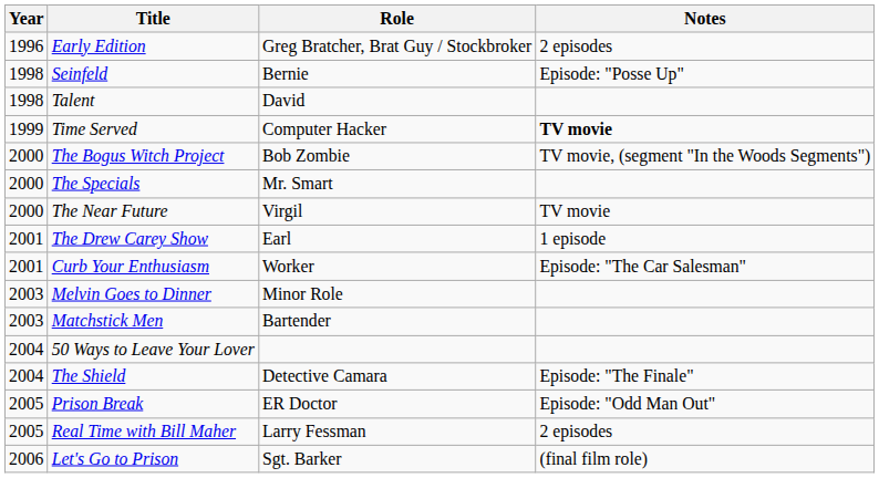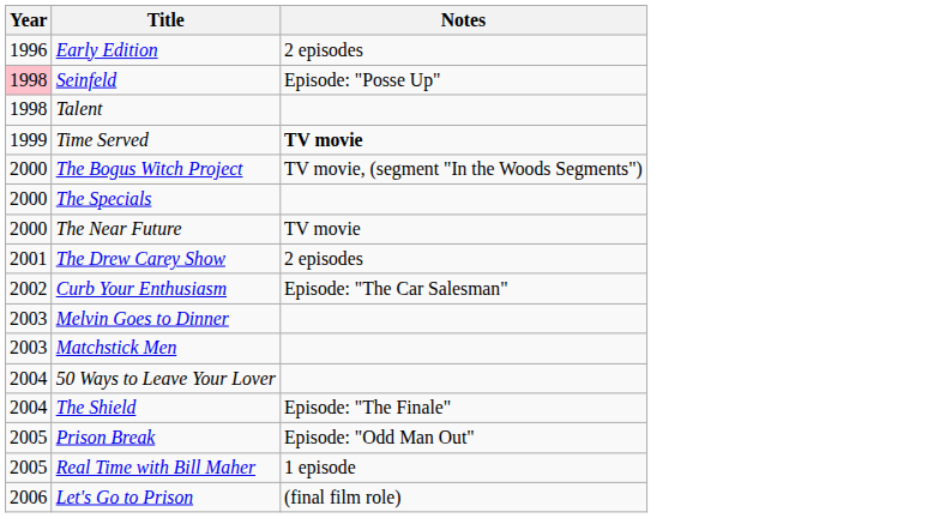- column: Role | Greg Bratcher, Brat Guy / Stockbroker | Bernie | David | Computer Hacker | Bob Zombie | Mr. Smart | Virgil | Earl | Worker | Minor Role | Bartender | Detective Camara | ER Doctor | Larry Fessman | Sgt. Barker
Seinfeld | Year: no background -> pink background
The Drew Carey Show | Notes: 1 episode -> 2 episodes
Curb Your Enthusiasm | Year: 2001 -> 2002
Real Time with Bill Maher | Notes: 2 episodes -> 1 episode
